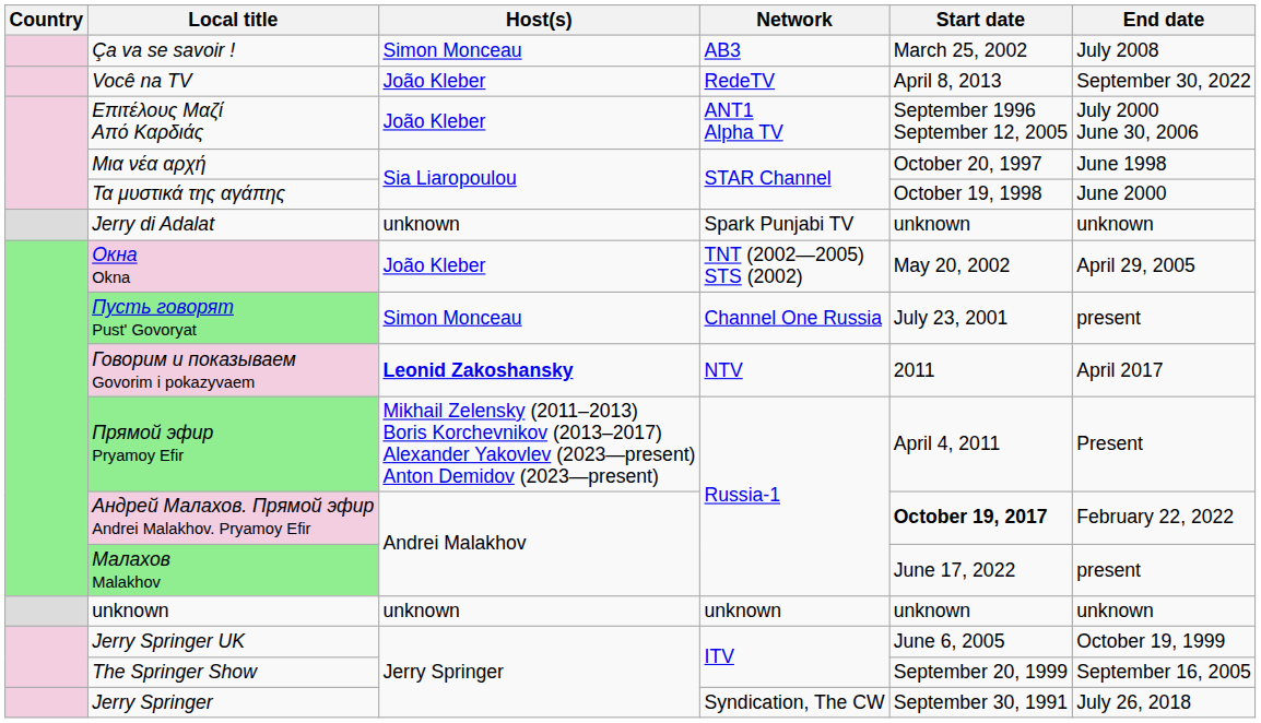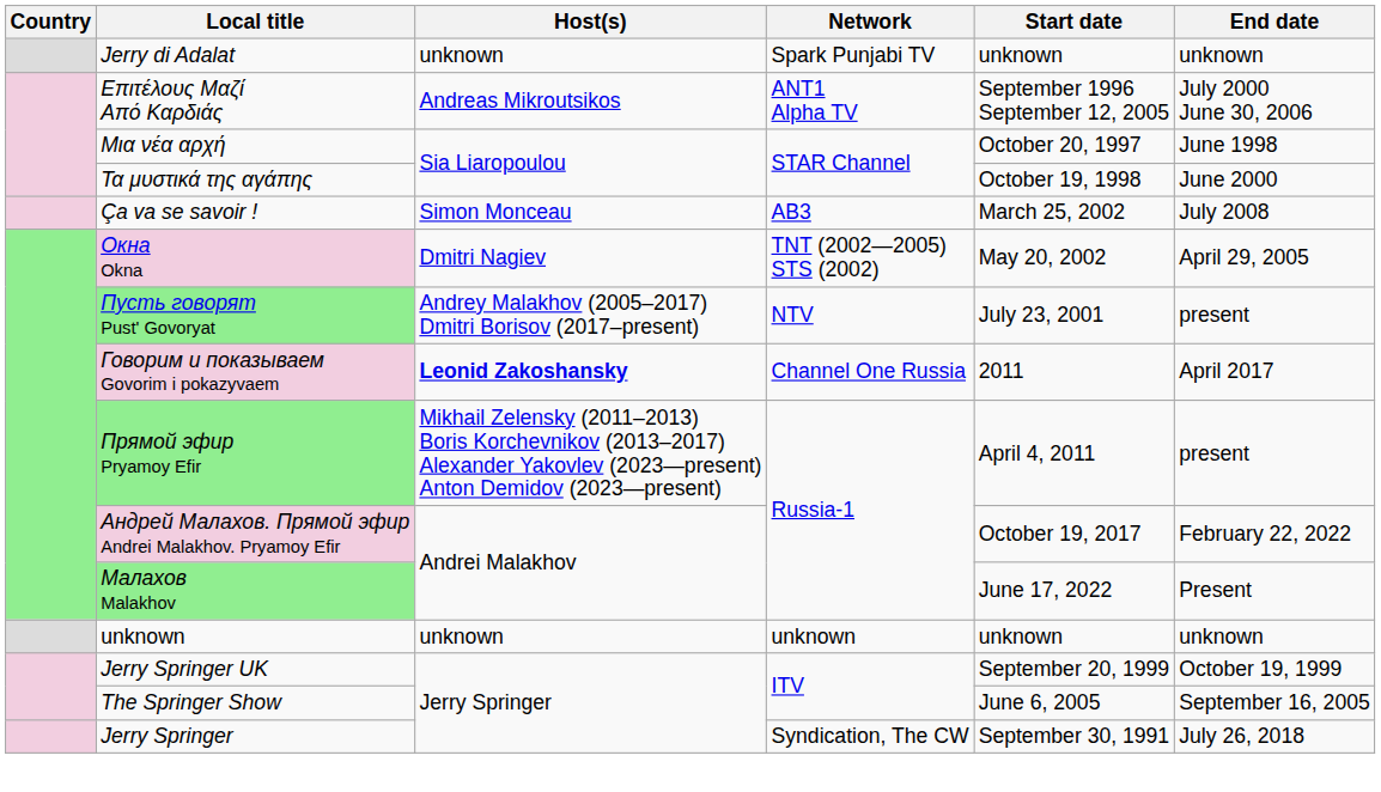rows swapped: Ça va se savoir ! <-> Jerry di Adalat
- row: Você na TV | João Kleber | RedeTV | April 8, 2013 | September 30, 2022
Επιτέλους Μαζί Από Καρδιάς | Host(s): João Kleber -> Andreas Mikroutsikos
Окна Okna | Host(s): João Kleber -> Dmitri Nagiev
Пусть говорят Pust' Govoryat | Host(s): Simon Monceau -> Andrey Malakhov (2005–2017) Dmitri Borisov (2017–present)
Пусть говорят Pust' Govoryat | Network: Channel One Russia -> NTV
Говорим и показываем Govorim i pokazyvaem | Network: NTV -> Channel One Russia
Прямой эфир Pryamoy Efir | End date: Present -> present
Андрей Малахов. Прямой эфир Andrei Malakhov. Pryamoy Efir | Start date: bold -> normal
Малахов Malakhov | End date: present -> Present
Jerry Springer UK | Start date: June 6, 2005 -> September 20, 1999
The Springer Show | Start date: September 20, 1999 -> June 6, 2005
